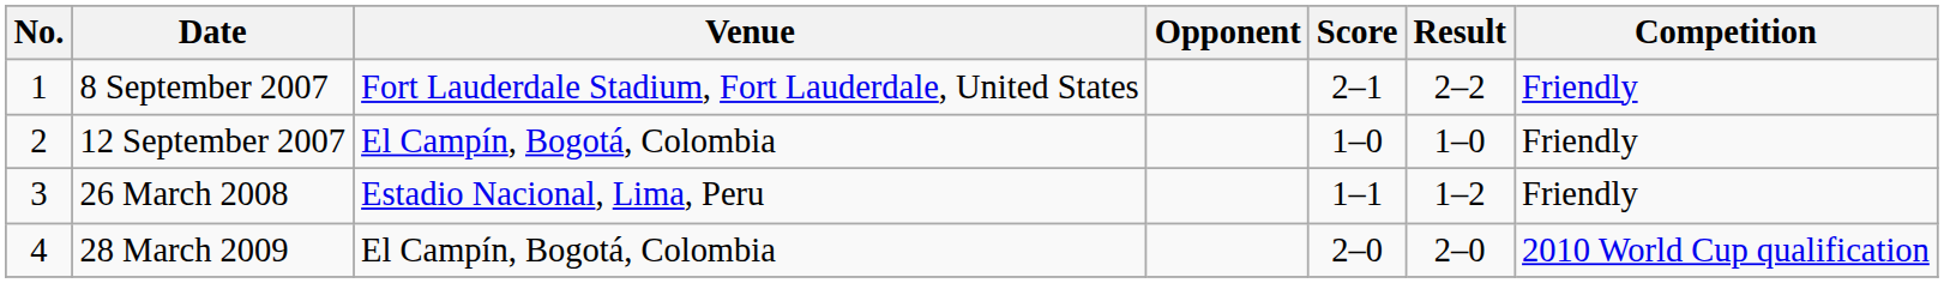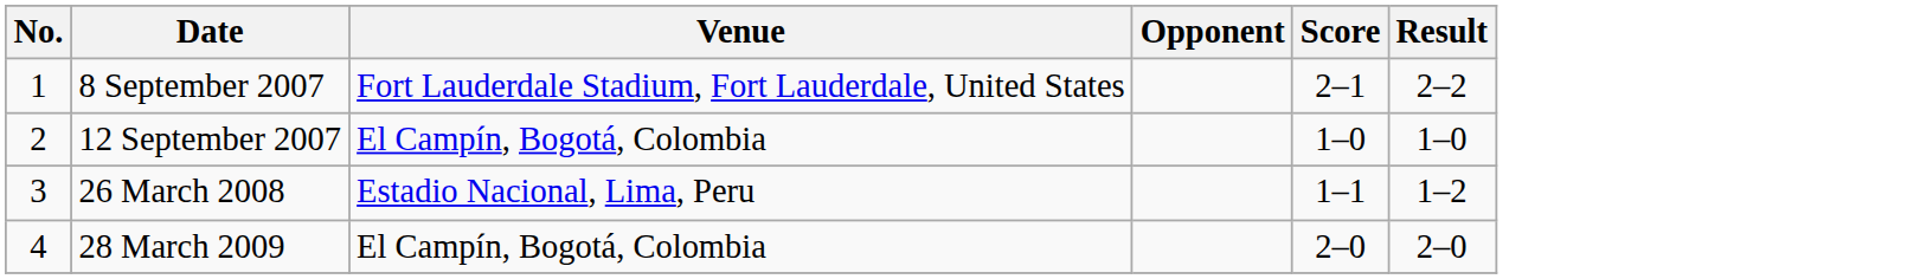- column: Competition | Friendly | Friendly | Friendly | 2010 World Cup qualification
